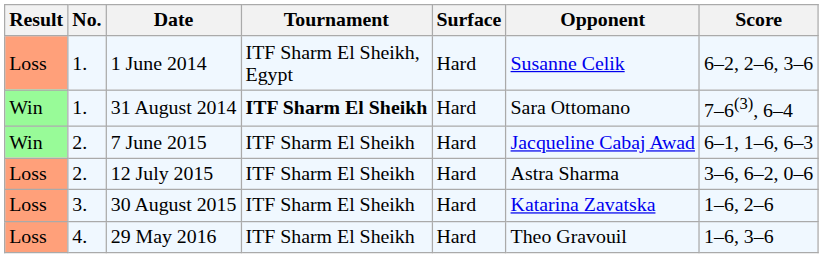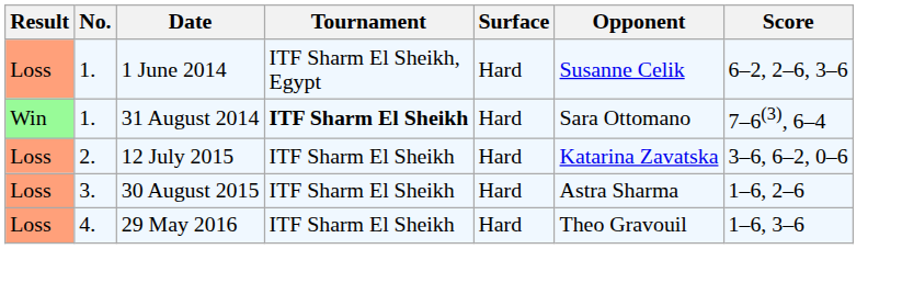- row: Win | 2. | 7 June 2015 | ITF Sharm El Sheikh | Hard | Jacqueline Cabaj Awad | 6–1, 1–6, 6–3
12 July 2015 | Opponent: Astra Sharma -> Katarina Zavatska
30 August 2015 | Opponent: Katarina Zavatska -> Astra Sharma
